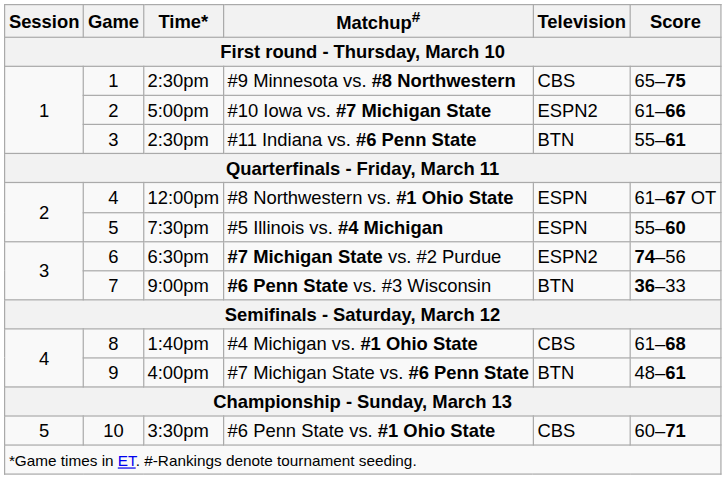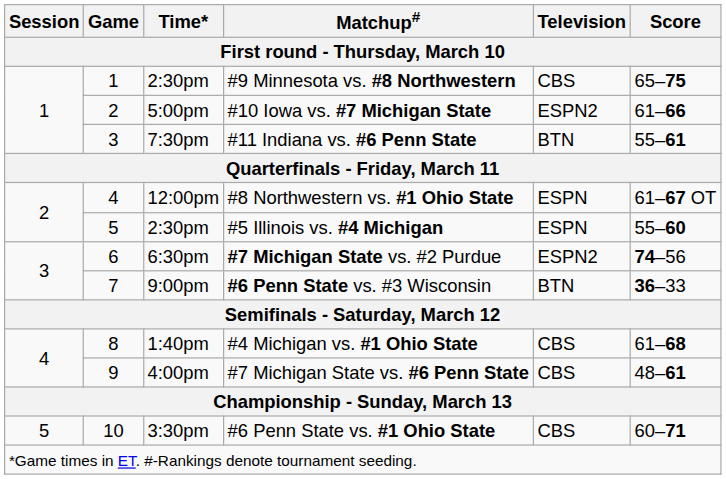#11 Indiana vs. #6 Penn State | Time*: 2:30pm -> 7:30pm
#5 Illinois vs. #4 Michigan | Time*: 7:30pm -> 2:30pm
#7 Michigan State vs. #6 Penn State | Television: BTN -> CBS
